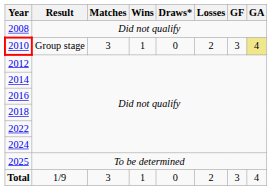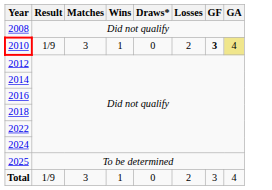2010 | Result: Group stage -> 1/9
2010 | GF: normal -> bold
